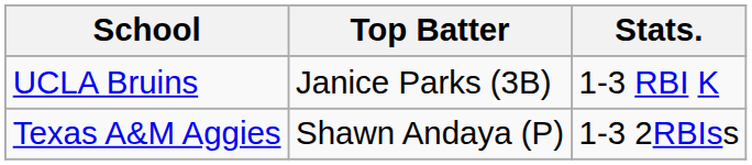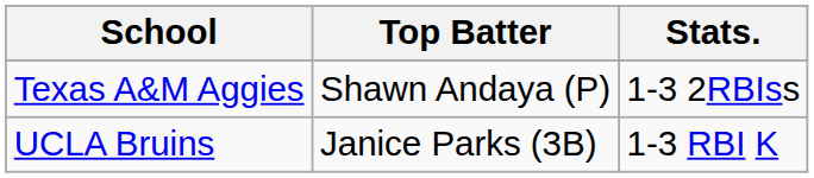rows swapped: Texas A&M Aggies <-> UCLA Bruins
